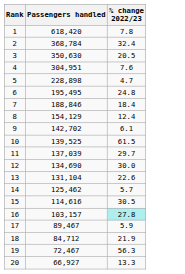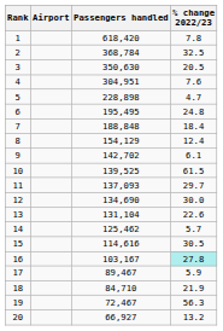+ column: Airport
2 | % change 2022/23: 32.4 -> 32.5
7 | Passengers handled: 188,846 -> 188,848
11 | Passengers handled: 137,039 -> 137,093
16 | Passengers handled: 103,157 -> 103,167
18 | Passengers handled: 84,712 -> 84,710
20 | % change 2022/23: 13.3 -> 13.2
